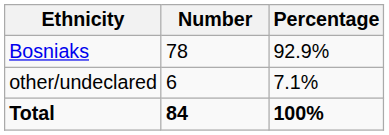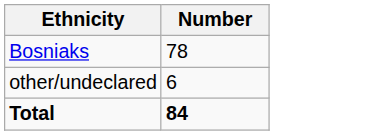- column: Percentage | 92.9% | 7.1% | 100%
